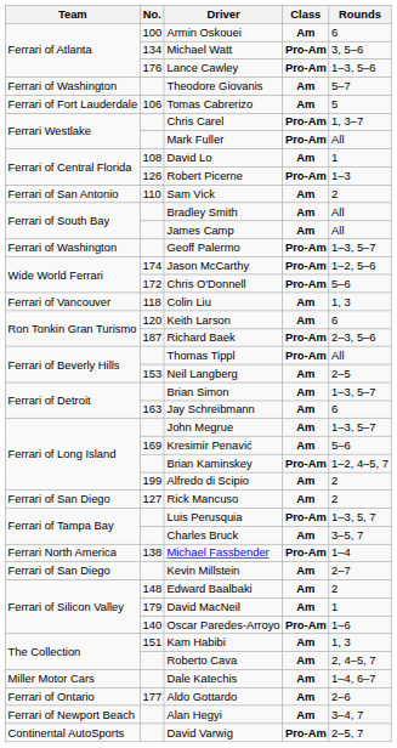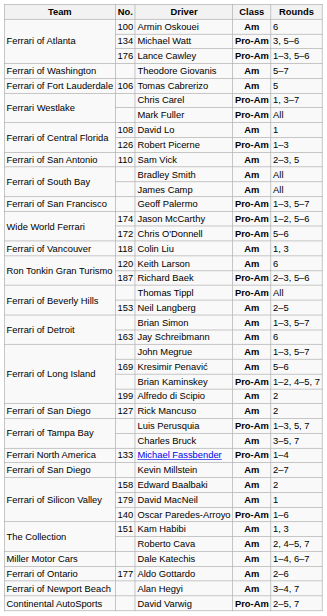Sam Vick | Rounds: 2 -> 2–3, 5
Geoff Palermo | Team: Ferrari of Washington -> Ferrari of San Francisco
Michael Fassbender | No.: 138 -> 133
Edward Baalbaki | No.: 148 -> 158
